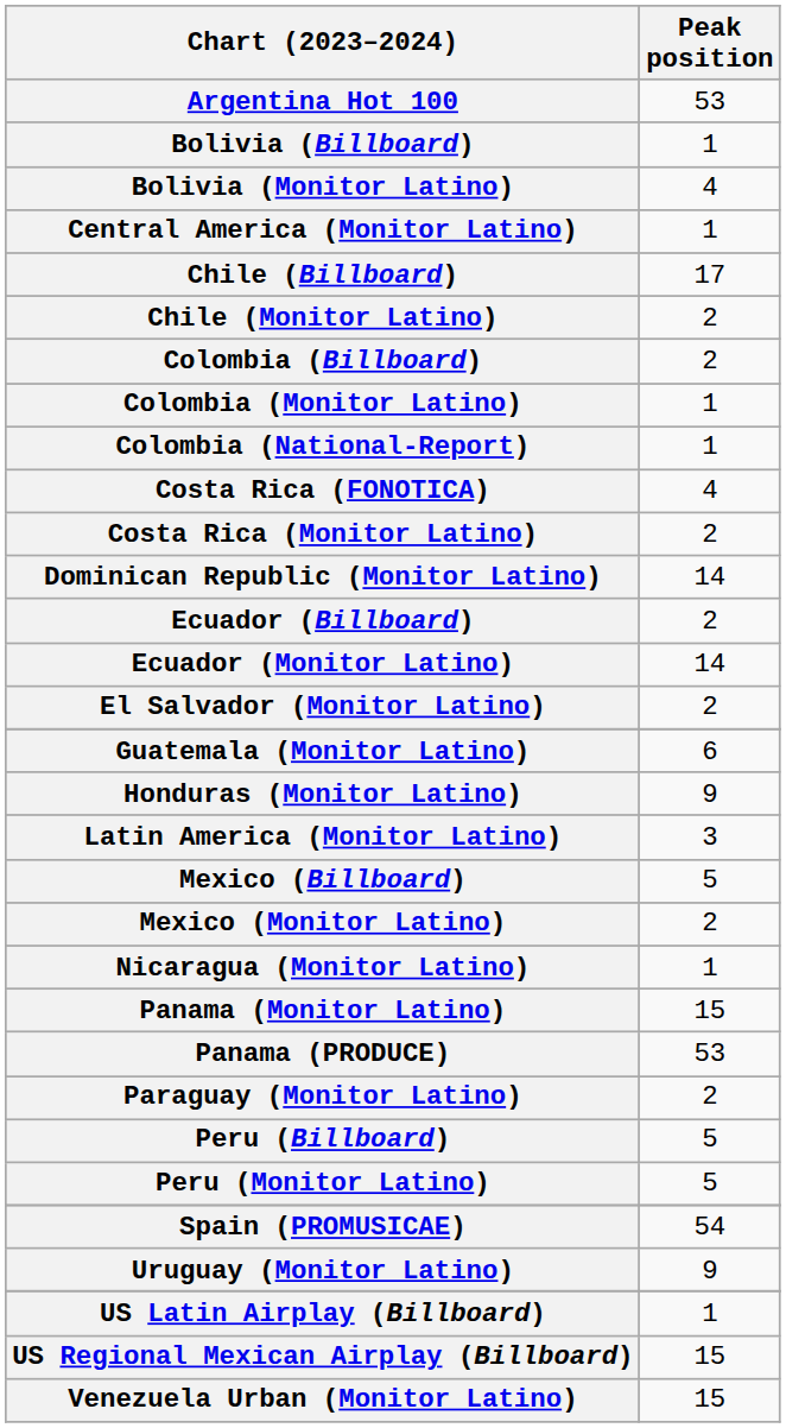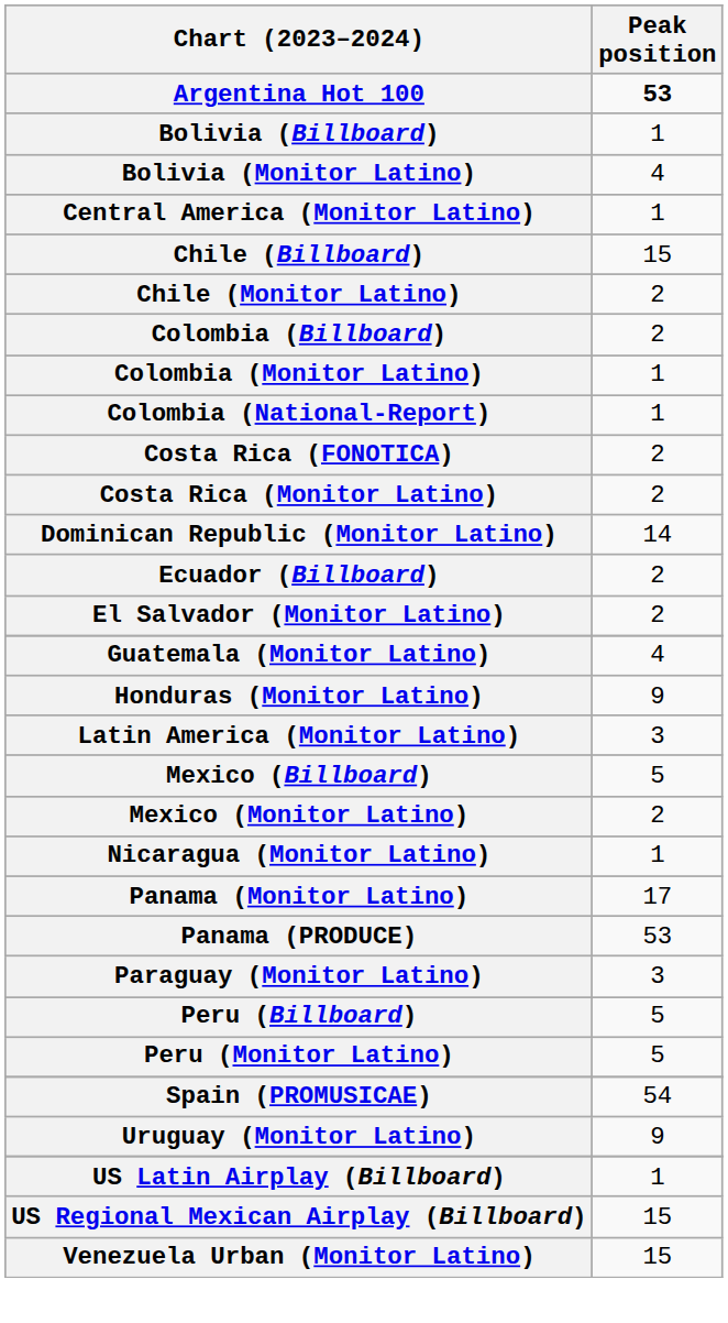Argentina Hot 100 | Peak position: normal -> bold
Chile (Billboard) | Peak position: 17 -> 15
Costa Rica (FONOTICA) | Peak position: 4 -> 2
- row: Ecuador (Monitor Latino) | 14
Guatemala (Monitor Latino) | Peak position: 6 -> 4
Panama (Monitor Latino) | Peak position: 15 -> 17
Paraguay (Monitor Latino) | Peak position: 2 -> 3
